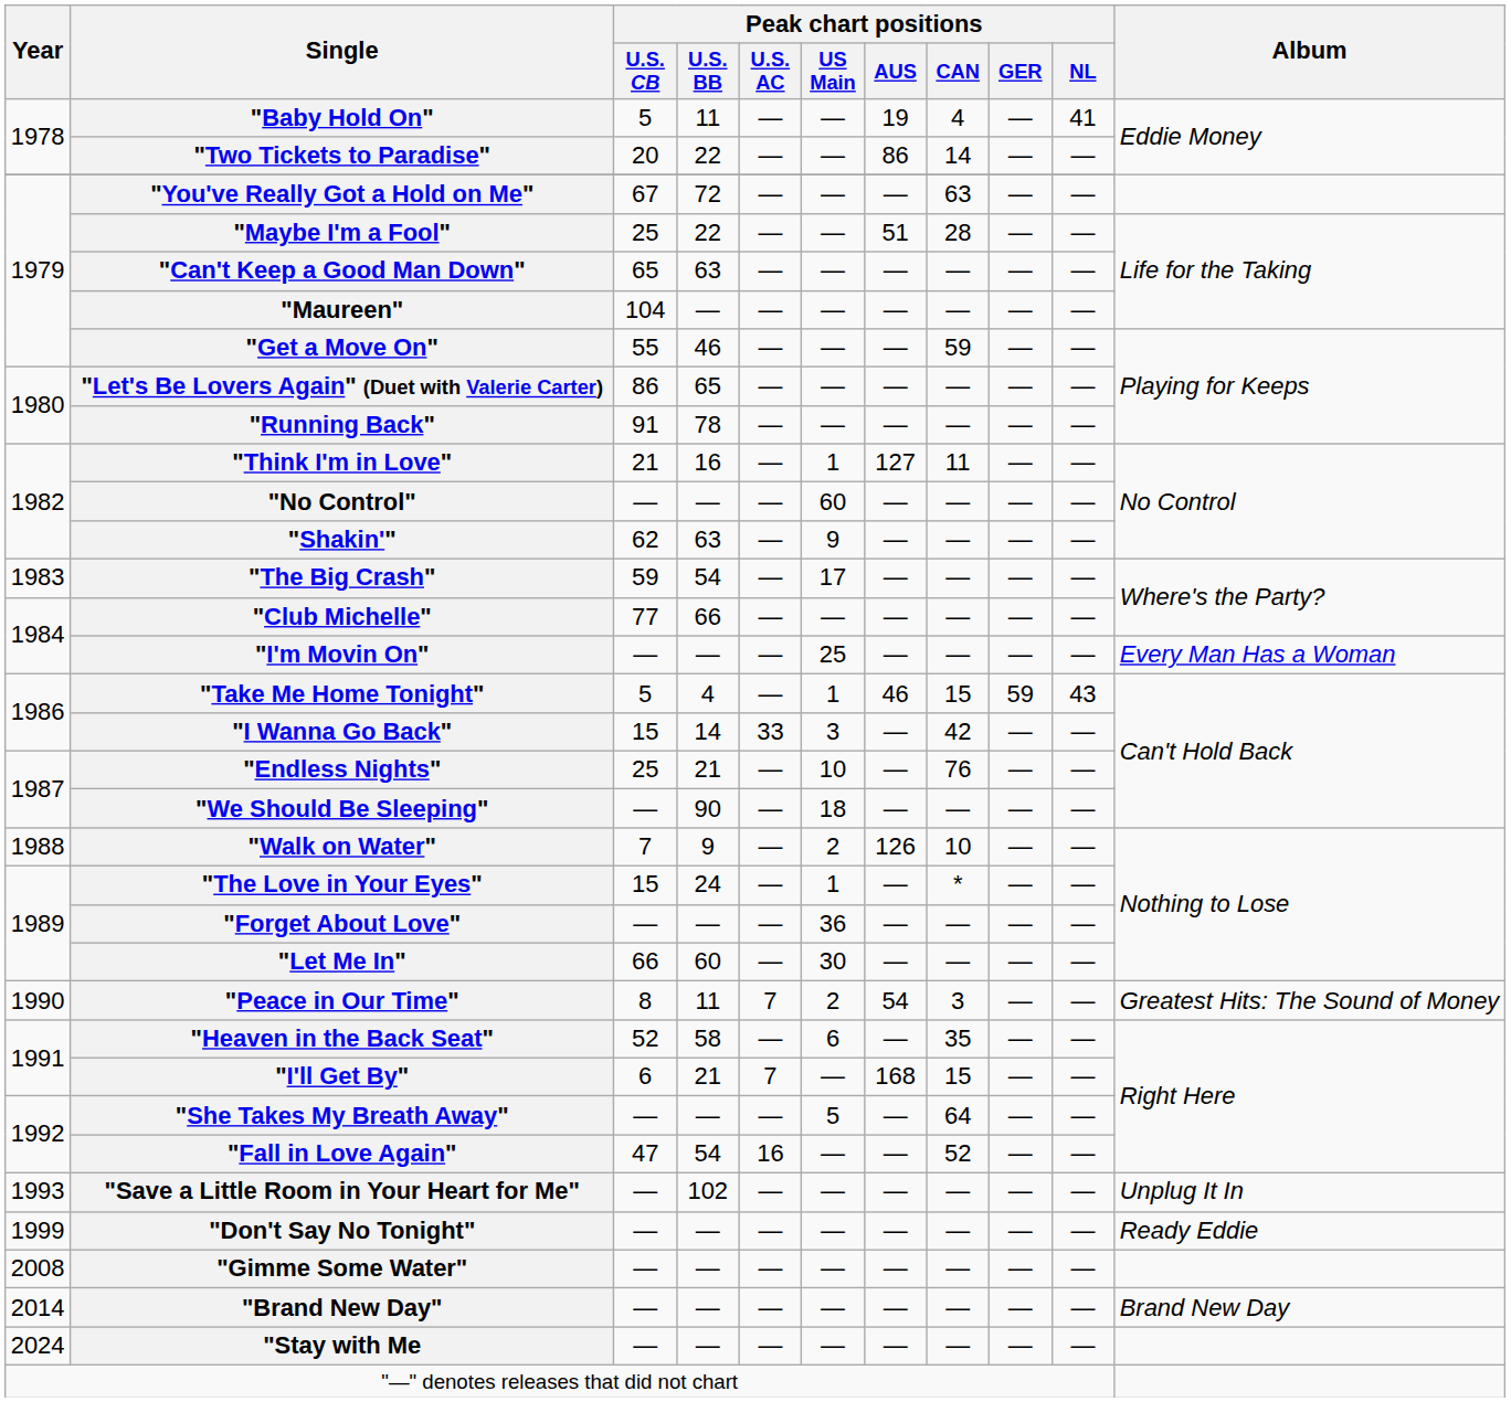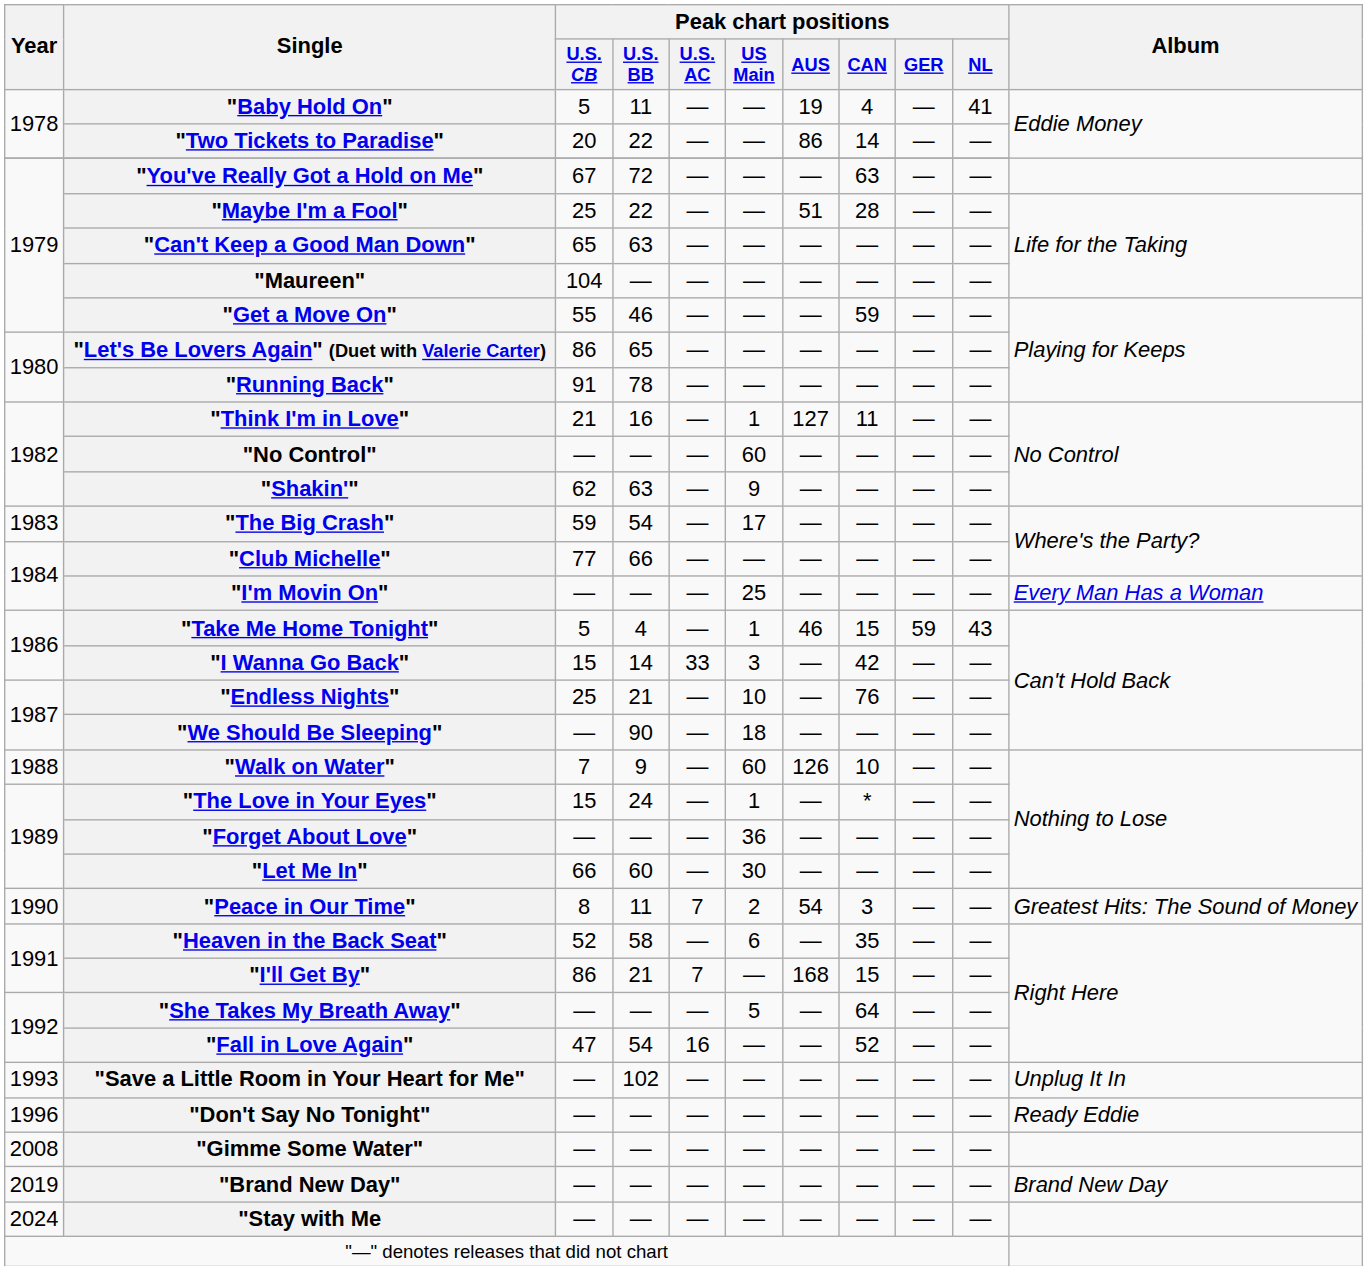"Walk on Water" | Peak chart positions / US Main: 2 -> 60
"I'll Get By" | Peak chart positions / U.S. CB: 6 -> 86
"Don't Say No Tonight" | Year: 1999 -> 1996
"Brand New Day" | Year: 2014 -> 2019
